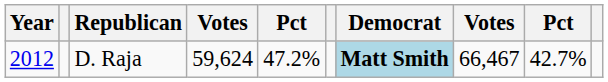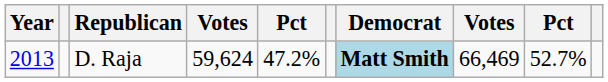D. Raja | Year: 2012 -> 2013
D. Raja | column 8: 66,467 -> 66,469
D. Raja | column 9: 42.7% -> 52.7%
